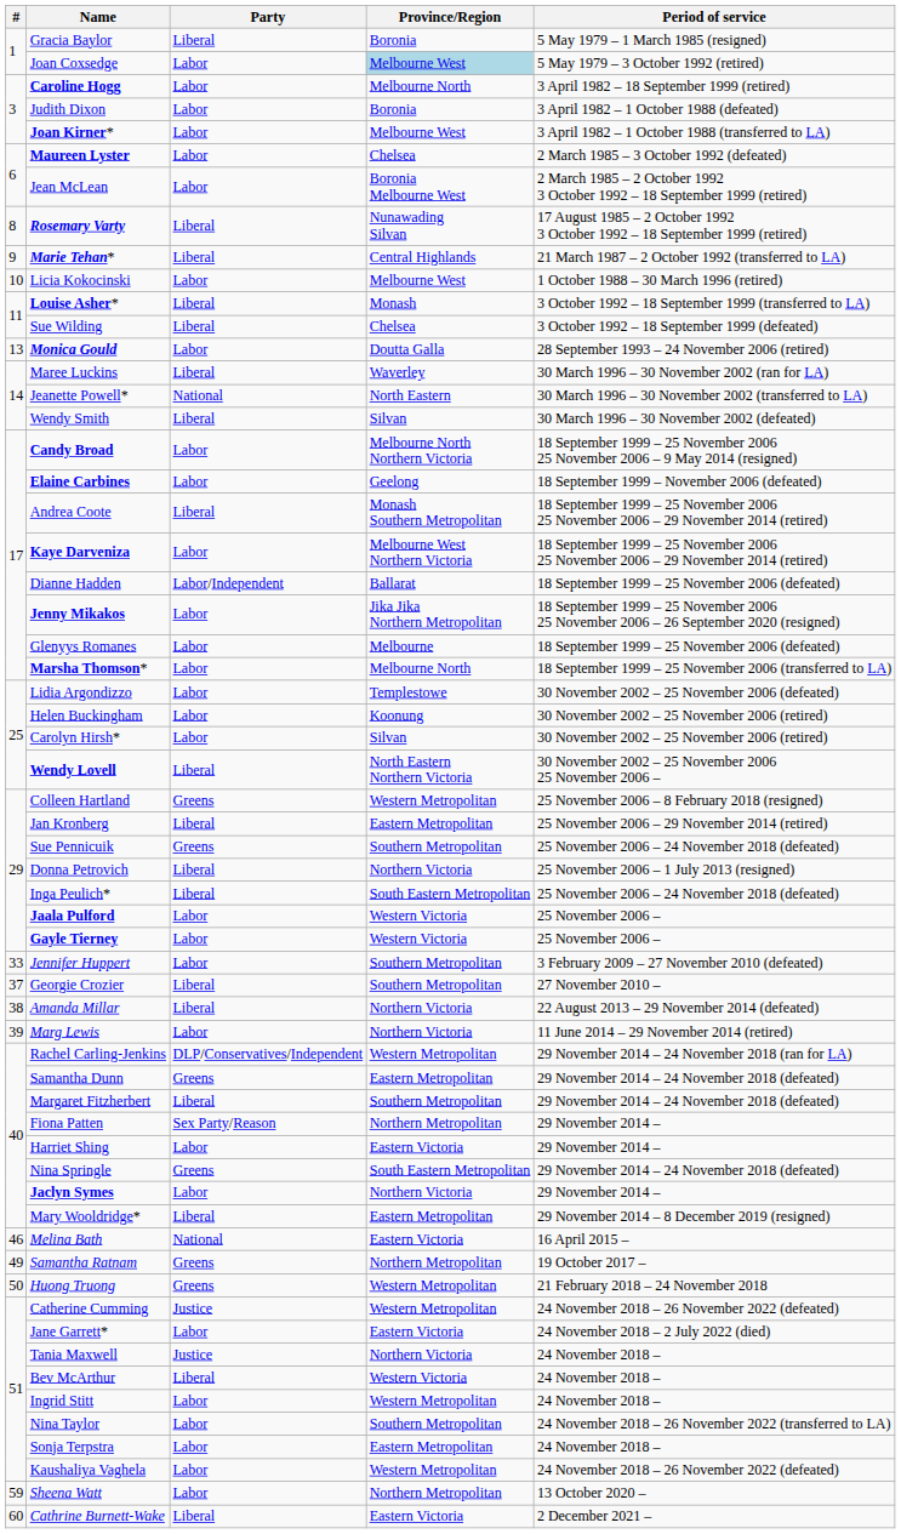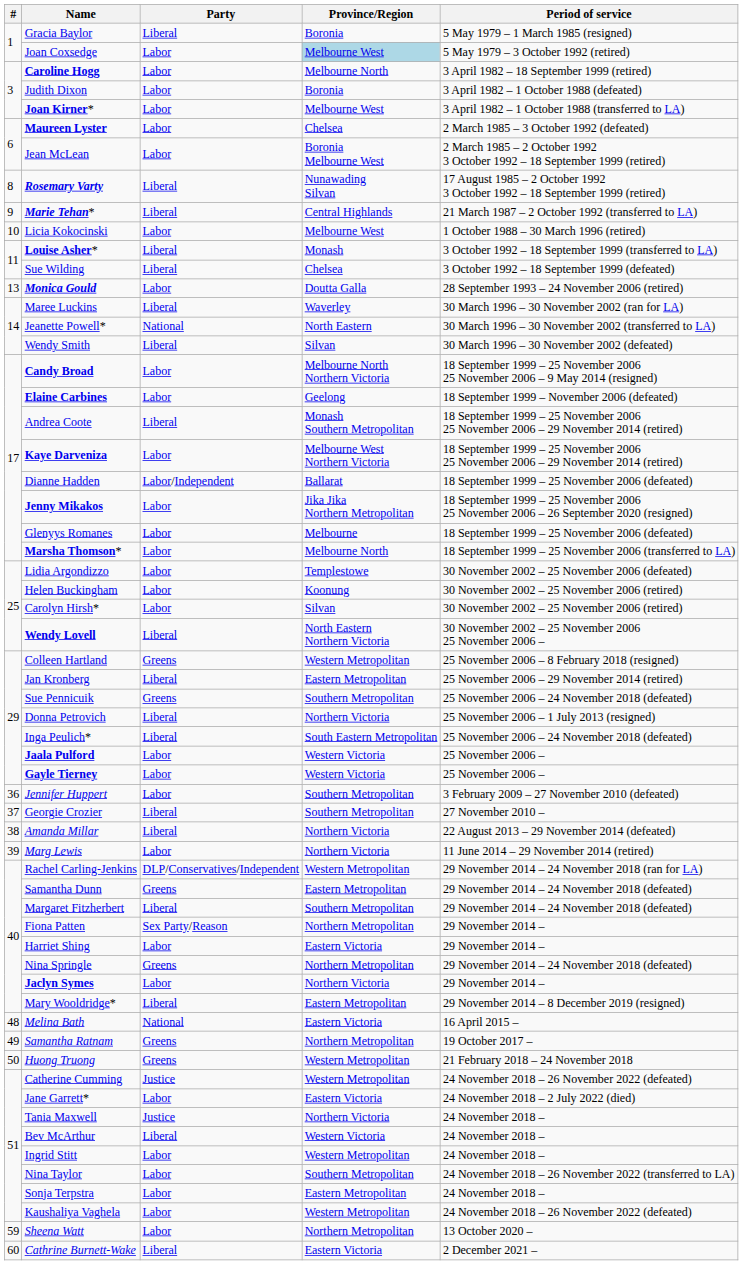Jennifer Huppert | #: 33 -> 36
Nina Springle | Province/Region: South Eastern Metropolitan -> Northern Metropolitan
Melina Bath | #: 46 -> 48
